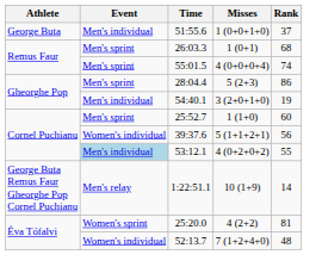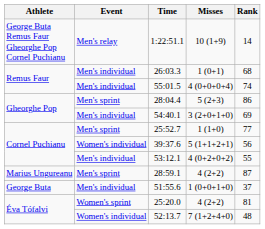rows swapped: 51:55.6 <-> 1:22:51.1
26:03.3 | Event: Men's sprint -> Men's individual
55:01.5 | Event: Men's sprint -> Men's individual
54:40.1 | Rank: 19 -> 69
25:52.7 | Rank: 60 -> 77
53:12.1 | Event: lightblue background -> no background
+ row: Marius Ungureanu | Men's sprint | 28:59.1 | 4 (2+2) | 87
